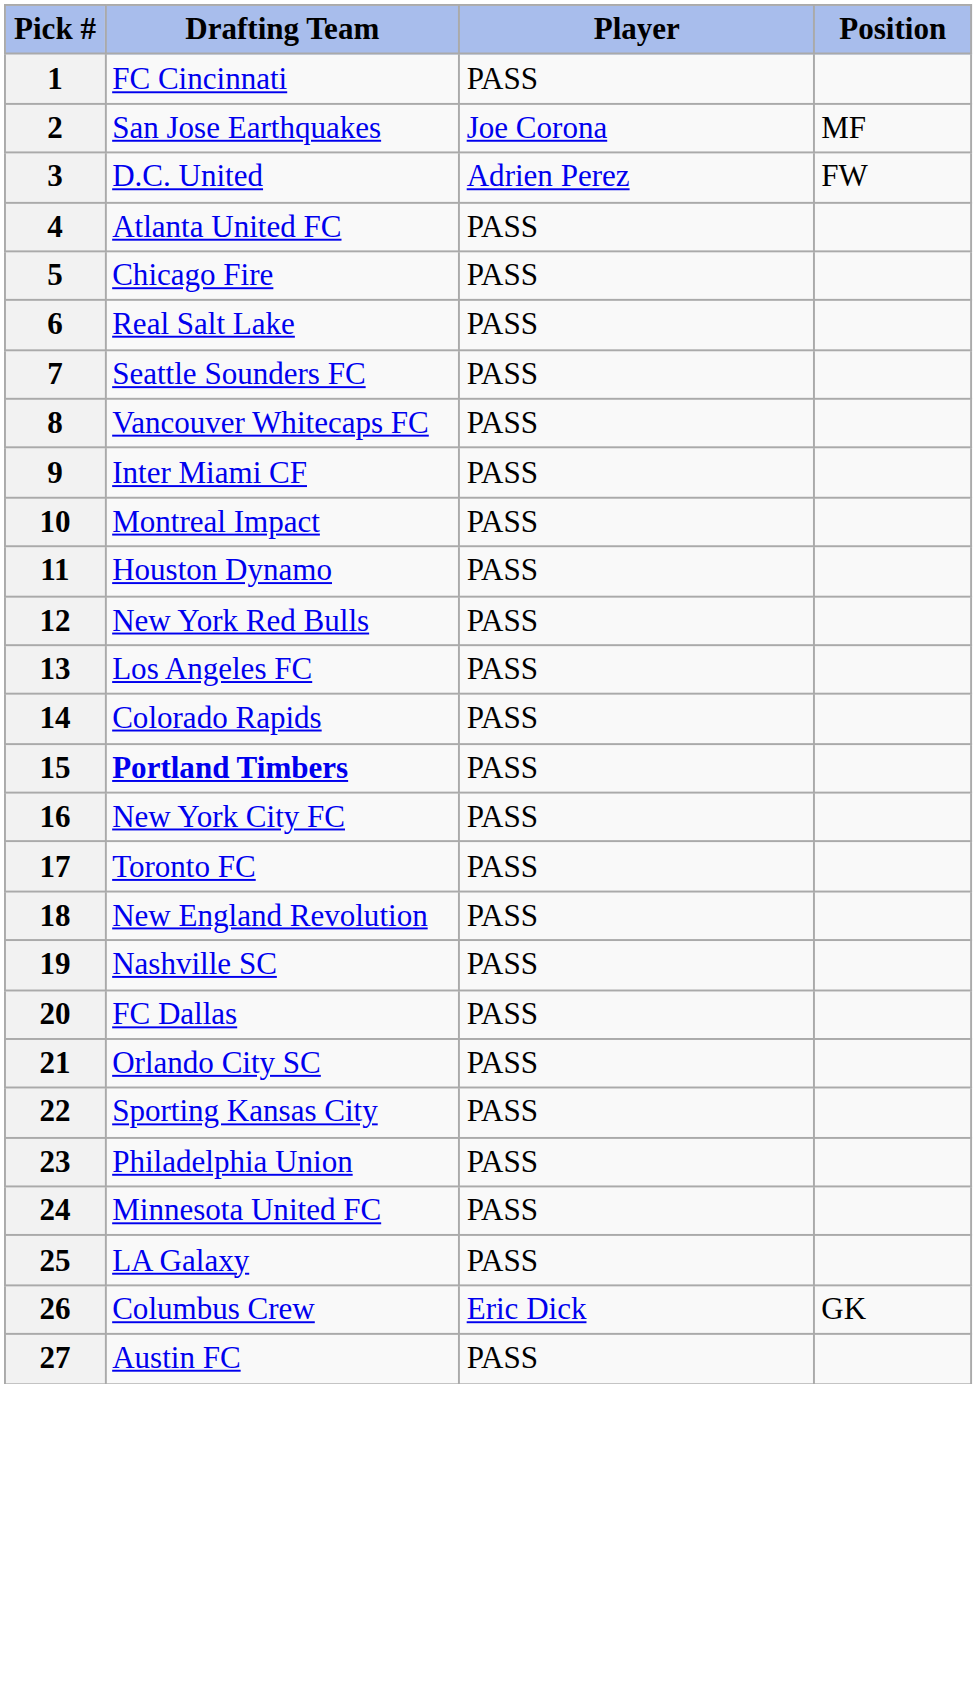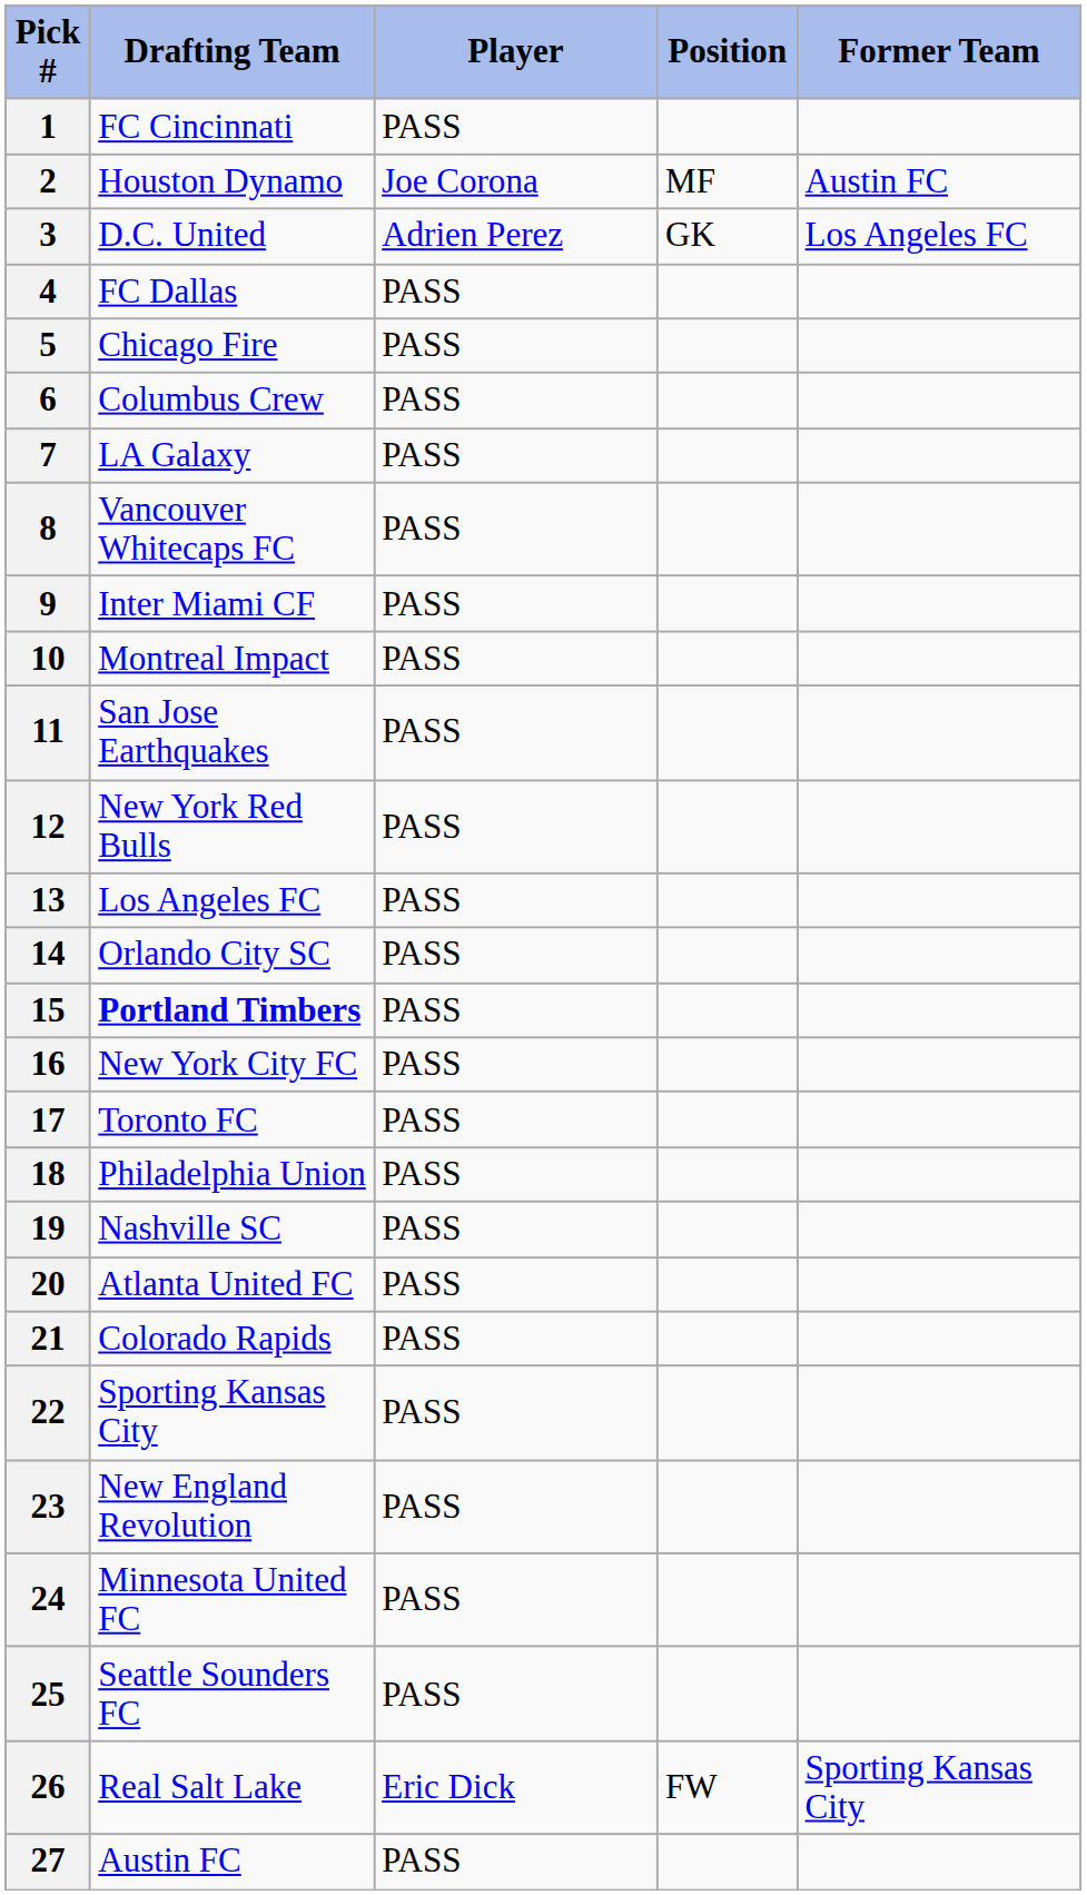+ column: Former Team | Austin FC | Los Angeles FC | Sporting Kansas City
2 | Drafting Team: San Jose Earthquakes -> Houston Dynamo
3 | Position: FW -> GK
4 | Drafting Team: Atlanta United FC -> FC Dallas
6 | Drafting Team: Real Salt Lake -> Columbus Crew
7 | Drafting Team: Seattle Sounders FC -> LA Galaxy
11 | Drafting Team: Houston Dynamo -> San Jose Earthquakes
14 | Drafting Team: Colorado Rapids -> Orlando City SC
18 | Drafting Team: New England Revolution -> Philadelphia Union
20 | Drafting Team: FC Dallas -> Atlanta United FC
21 | Drafting Team: Orlando City SC -> Colorado Rapids
23 | Drafting Team: Philadelphia Union -> New England Revolution
25 | Drafting Team: LA Galaxy -> Seattle Sounders FC
26 | Drafting Team: Columbus Crew -> Real Salt Lake
26 | Position: GK -> FW
